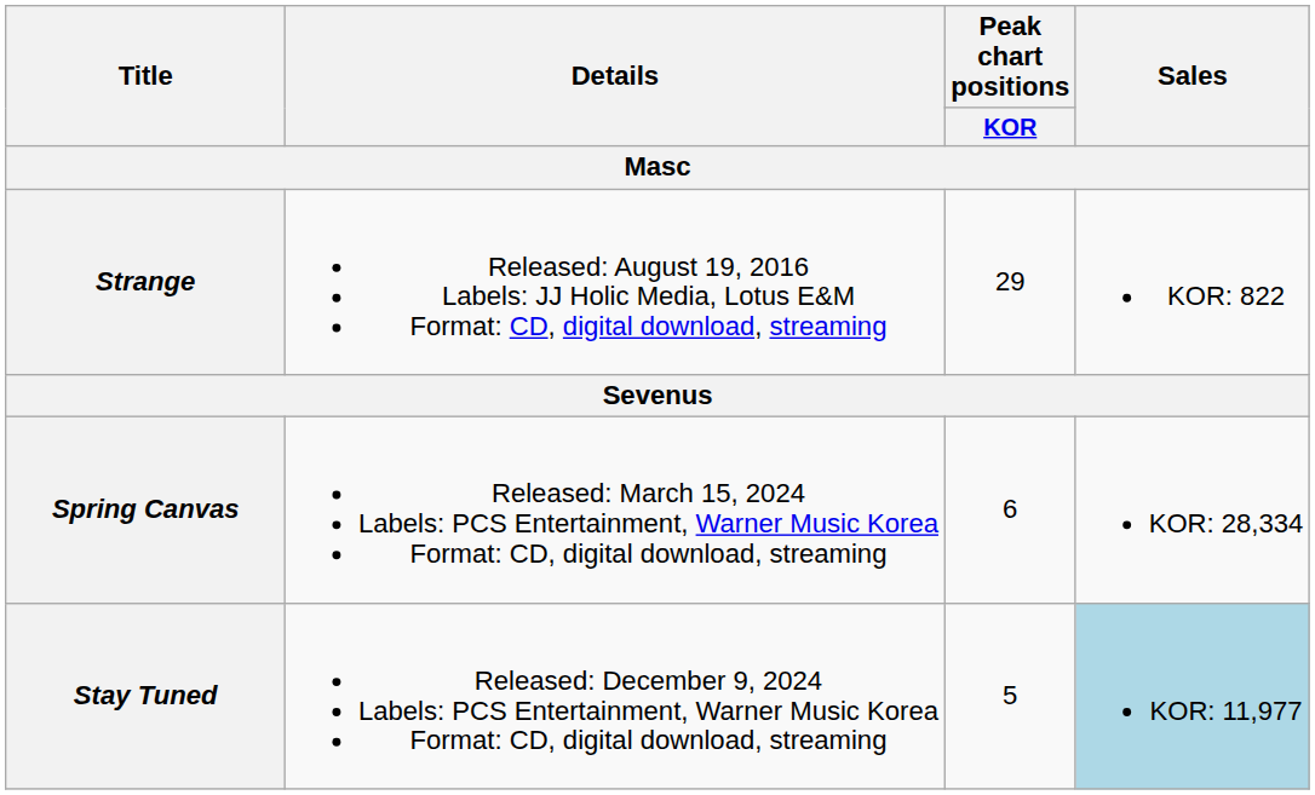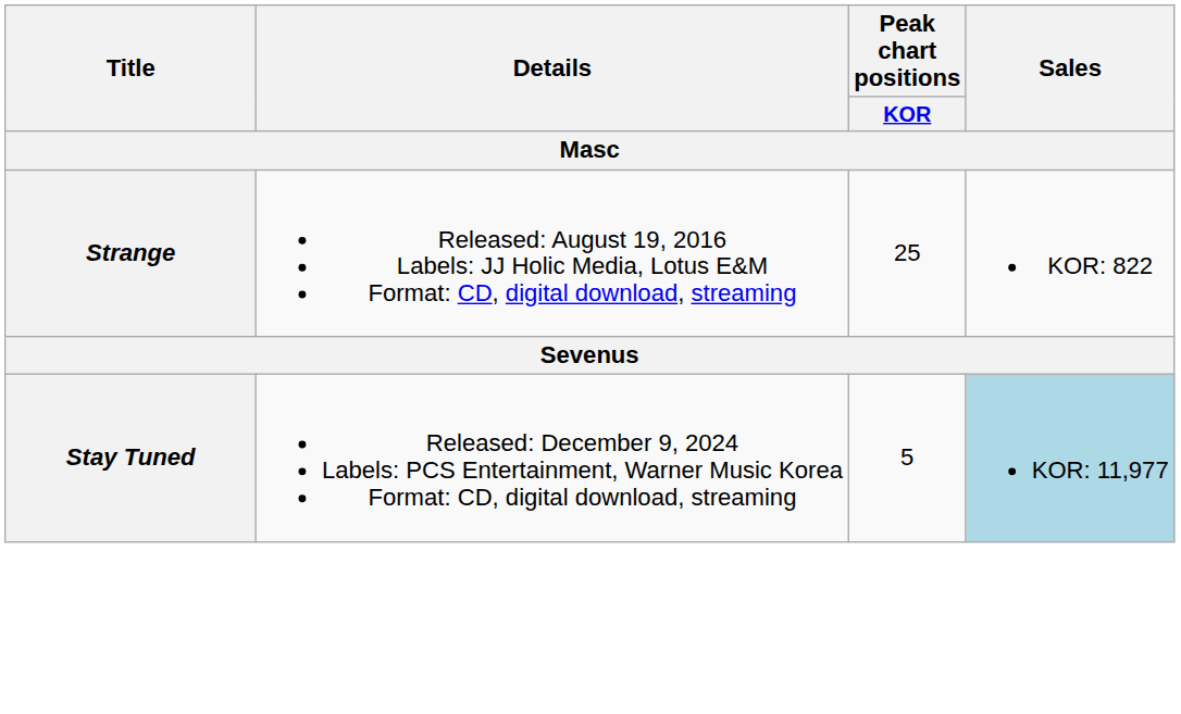Strange | Peak chart positions / KOR: 29 -> 25
- row: Spring Canvas | Released: March 15, 2024 Labels: PCS Entertainment, Warner Music Korea Format: CD, digital download, streaming | 6 | KOR: 28,334
